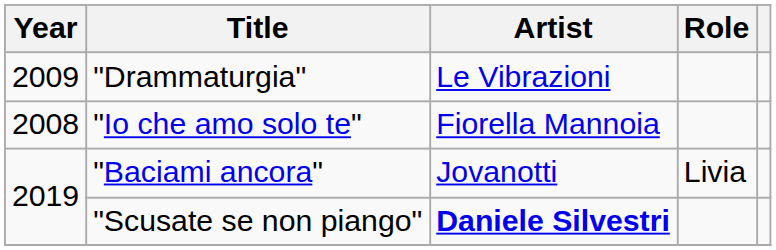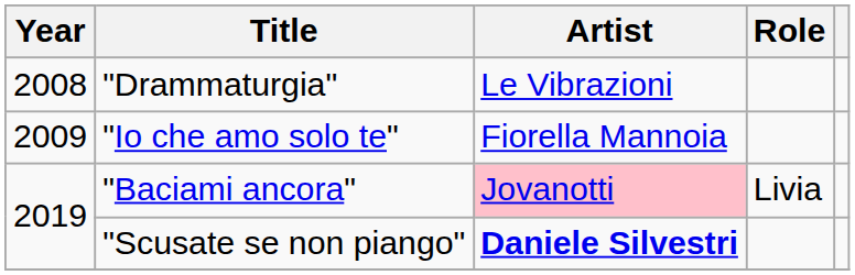"Drammaturgia" | Year: 2009 -> 2008
"Io che amo solo te" | Year: 2008 -> 2009
"Baciami ancora" | Artist: no background -> pink background
